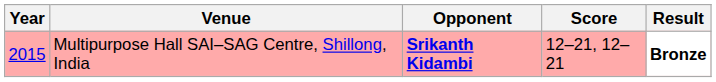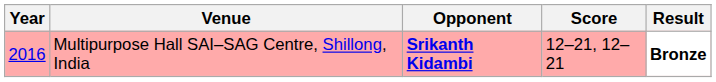Multipurpose Hall SAI–SAG Centre, Shillong, India | Year: 2015 -> 2016
